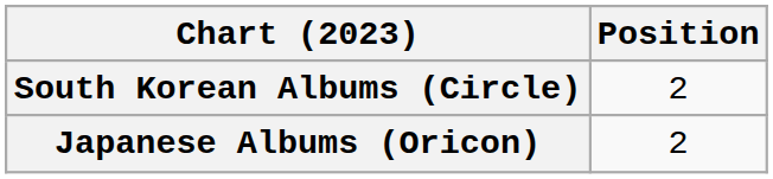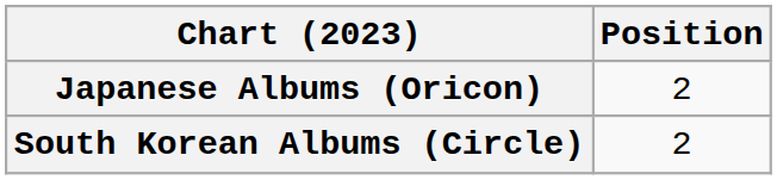rows swapped: Japanese Albums (Oricon) <-> South Korean Albums (Circle)
